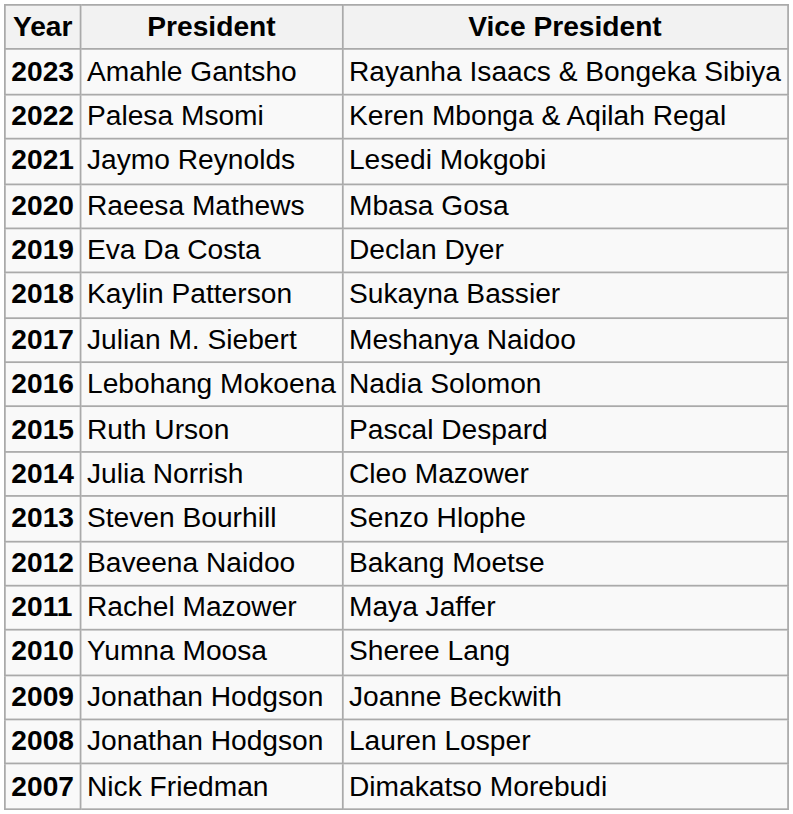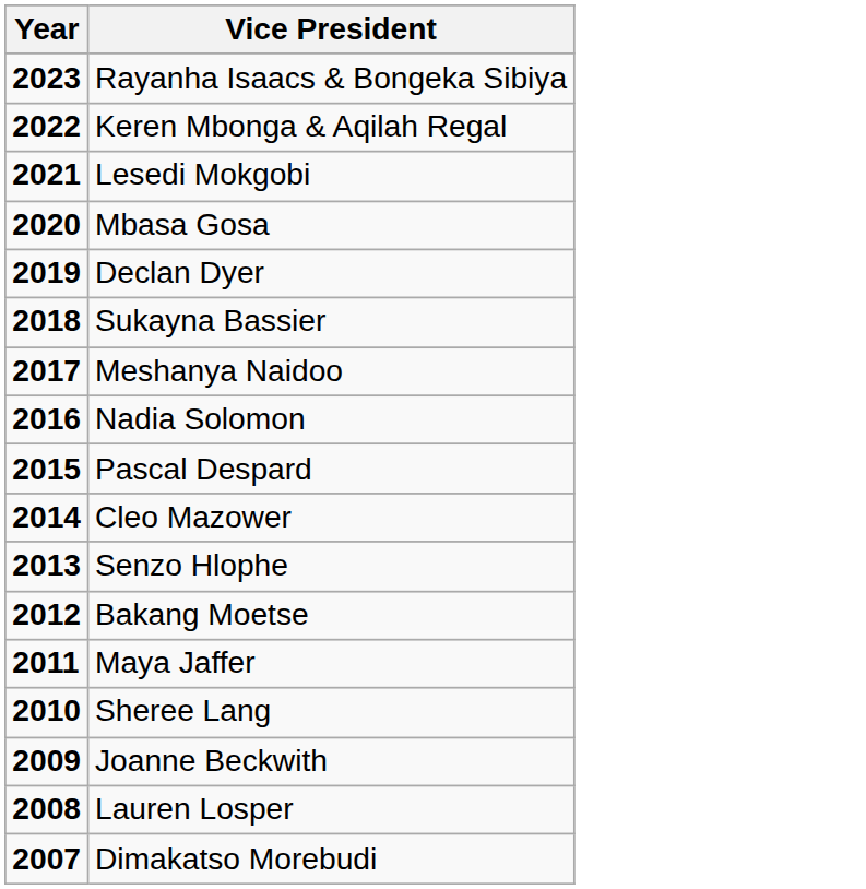- column: President | Amahle Gantsho | Palesa Msomi | Jaymo Reynolds | Raeesa Mathews | Eva Da Costa | Kaylin Patterson | Julian M. Siebert | Lebohang Mokoena | Ruth Urson | Julia Norrish | Steven Bourhill | Baveena Naidoo | Rachel Mazower | Yumna Moosa | Jonathan Hodgson | Jonathan Hodgson | Nick Friedman
